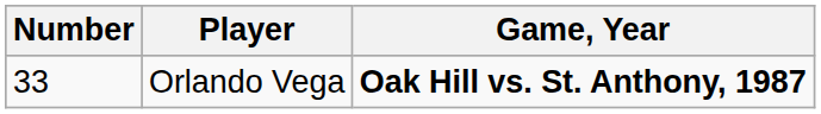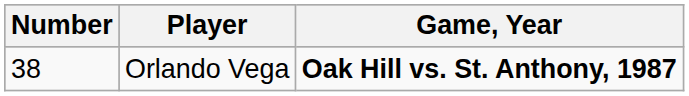Orlando Vega | Number: 33 -> 38
